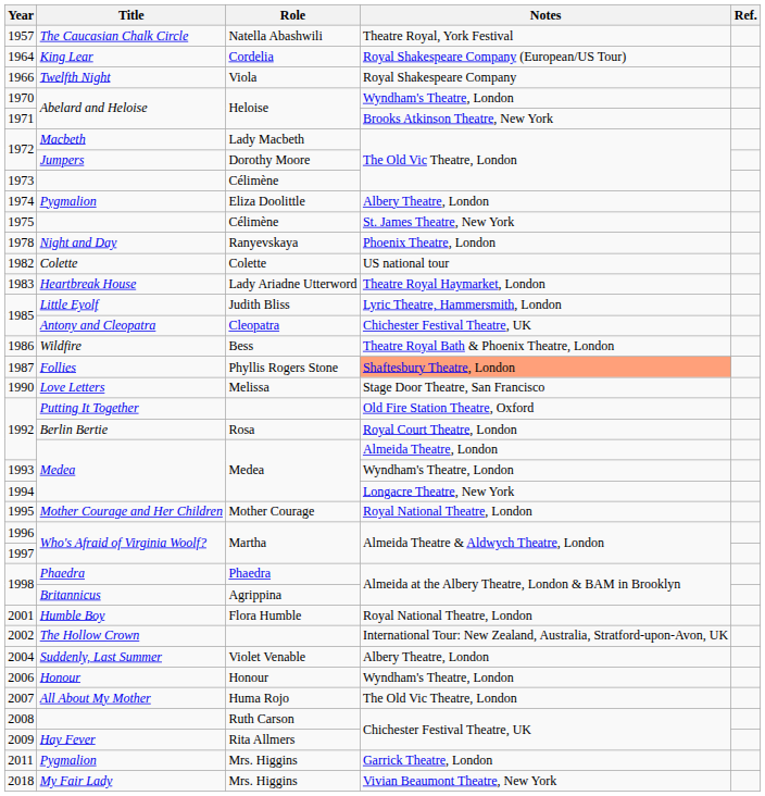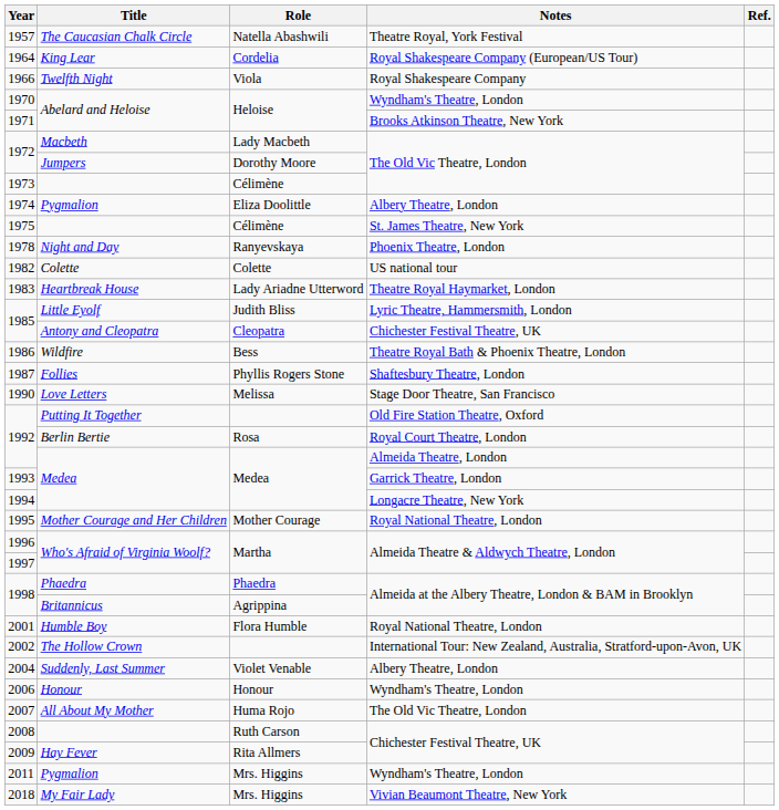1987 | Notes: lightsalmon background -> no background
1993 | Notes: Wyndham's Theatre, London -> Garrick Theatre, London
2011 | Notes: Garrick Theatre, London -> Wyndham's Theatre, London
